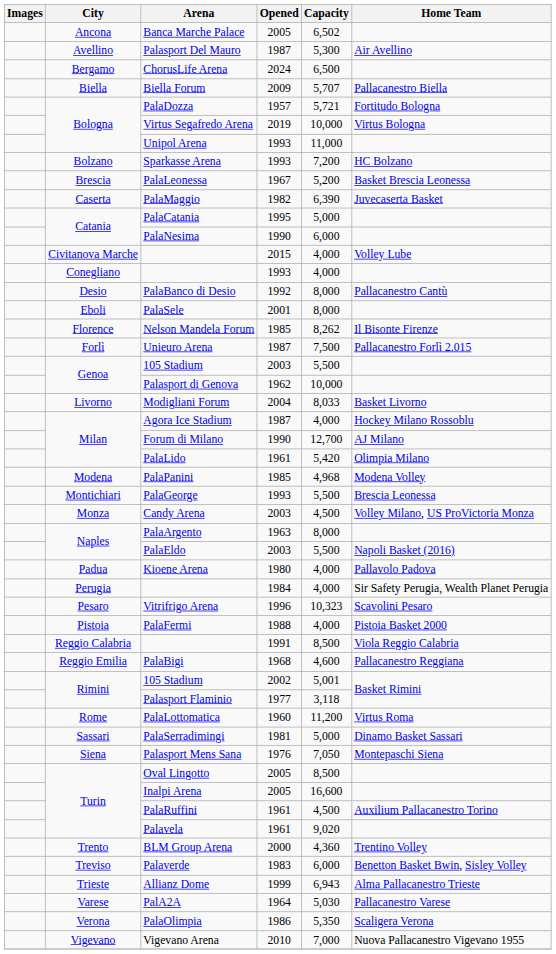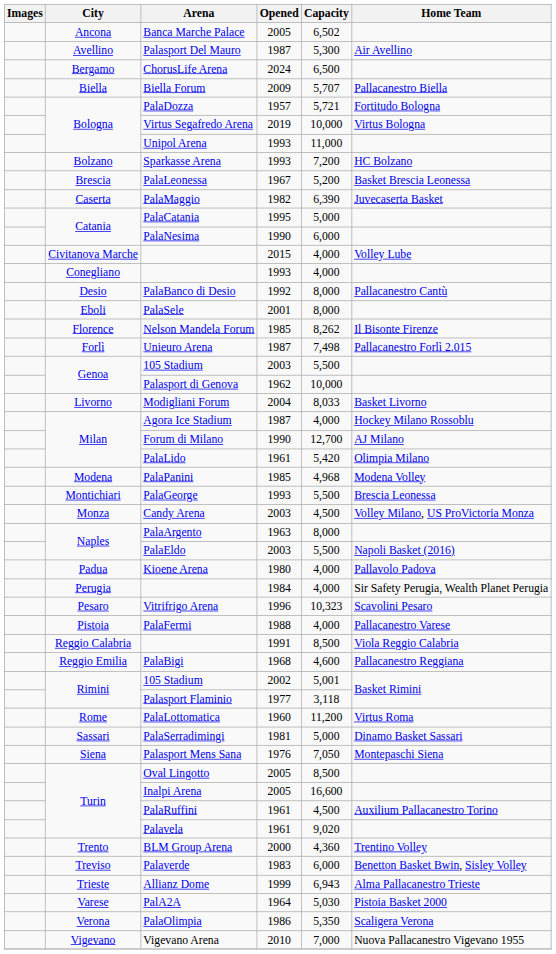Unieuro Arena | Capacity: 7,500 -> 7,498
PalaFermi | Home Team: Pistoia Basket 2000 -> Pallacanestro Varese
PalA2A | Home Team: Pallacanestro Varese -> Pistoia Basket 2000
